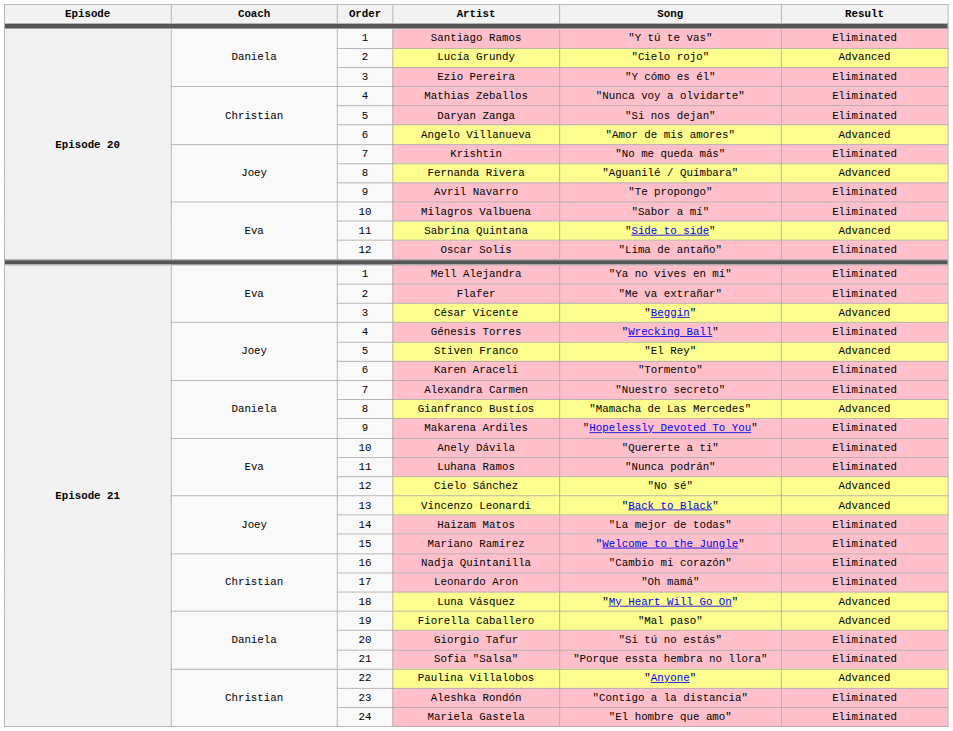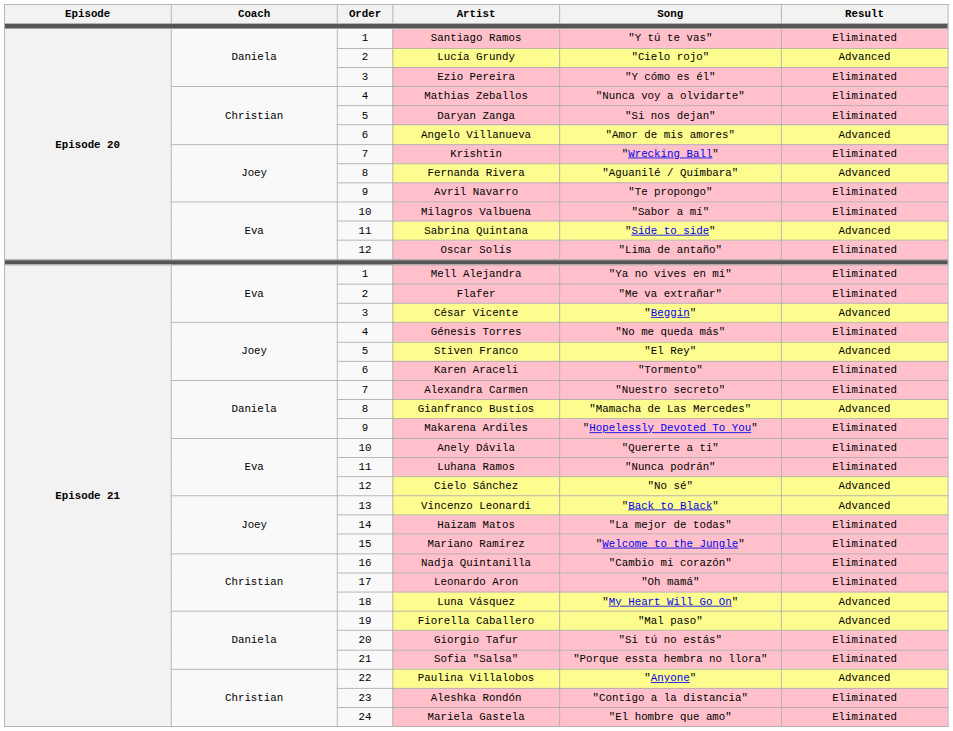Krishtin | Song: "No me queda más" -> "Wrecking Ball"
Génesis Torres | Song: "Wrecking Ball" -> "No me queda más"
